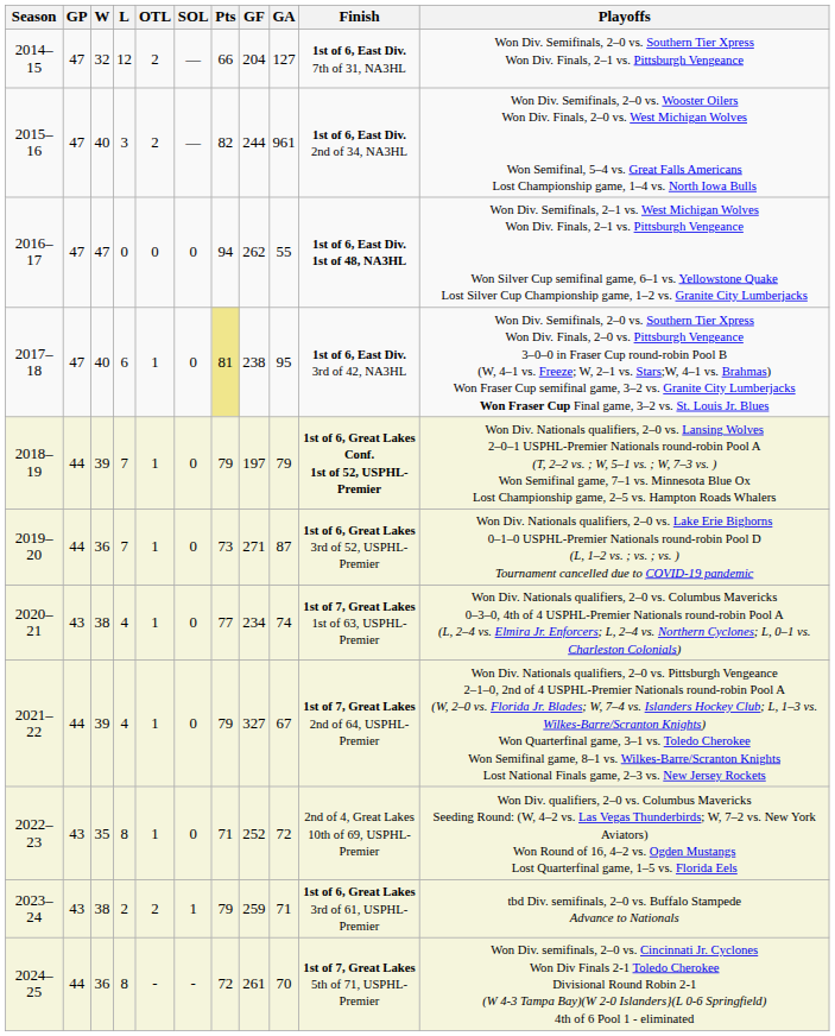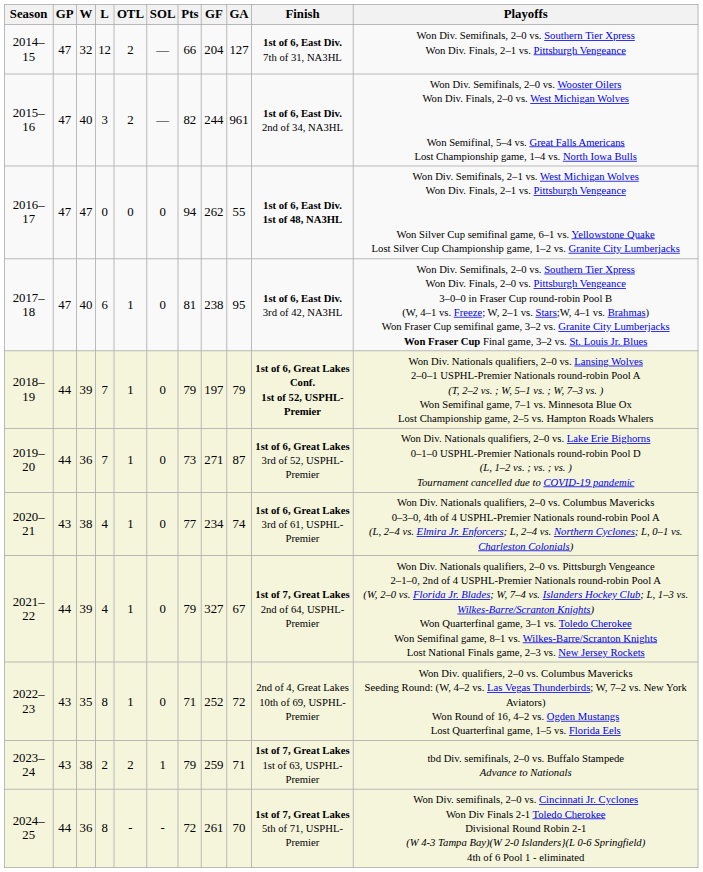2017–18 | Pts: khaki background -> no background
2020–21 | Finish: 1st of 7, Great Lakes 1st of 63, USPHL-Premier -> 1st of 6, Great Lakes 3rd of 61, USPHL-Premier
2023–24 | Finish: 1st of 6, Great Lakes 3rd of 61, USPHL-Premier -> 1st of 7, Great Lakes 1st of 63, USPHL-Premier
